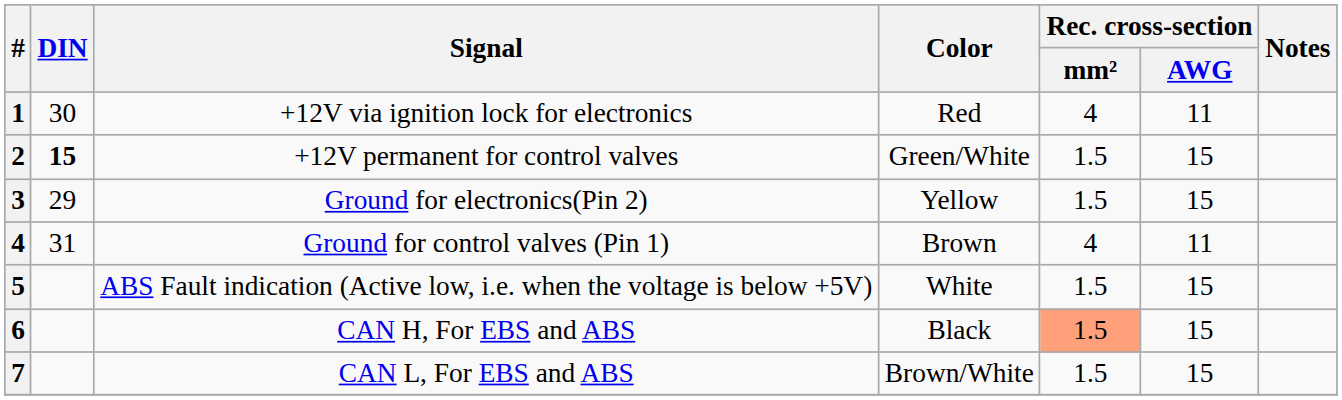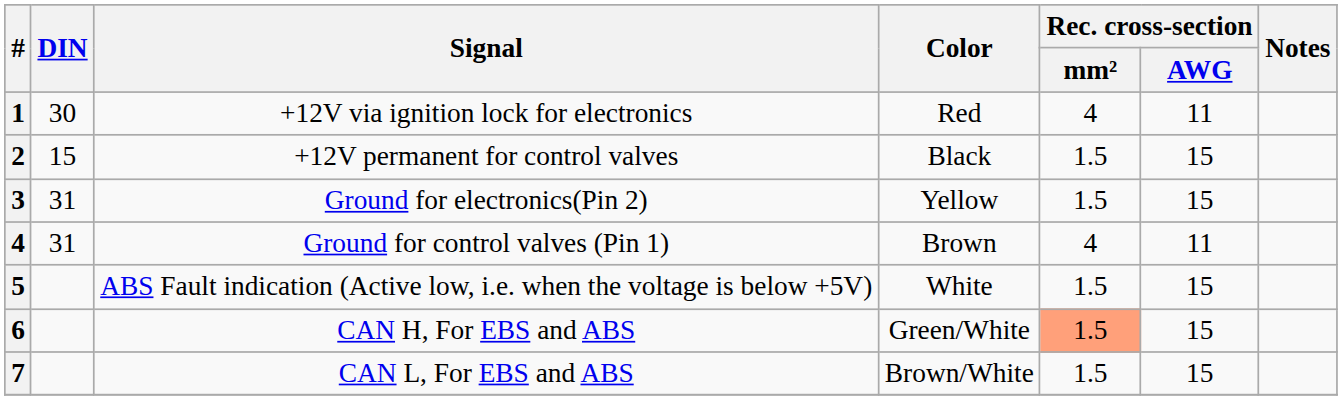2 | DIN: bold -> normal
2 | Color: Green/White -> Black
3 | DIN: 29 -> 31
6 | Color: Black -> Green/White
